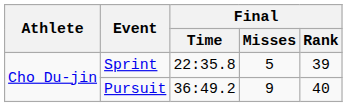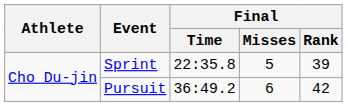Pursuit | Final / Misses: 9 -> 6
Pursuit | Final / Rank: 40 -> 42
